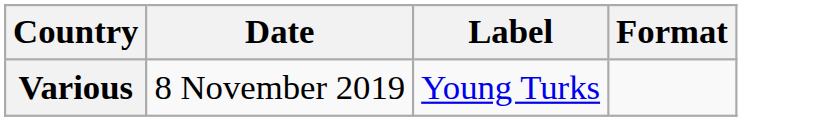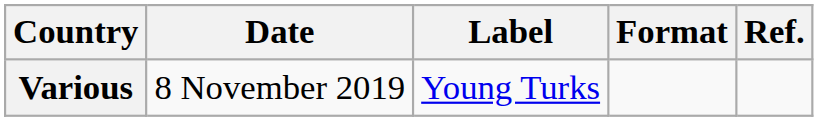+ column: Ref.
